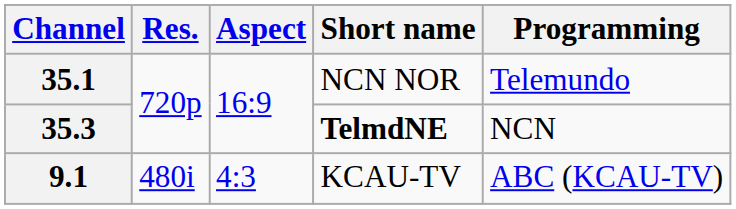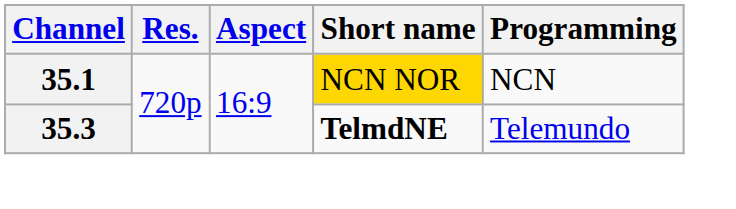35.1 | Short name: no background -> gold background
35.1 | Programming: Telemundo -> NCN
35.3 | Programming: NCN -> Telemundo
- row: 9.1 | 480i | 4:3 | KCAU-TV | ABC (KCAU-TV)
